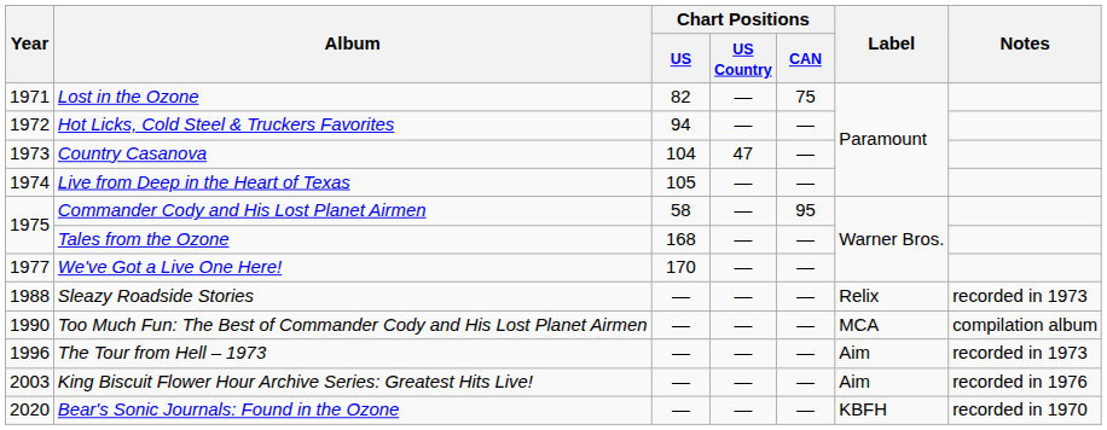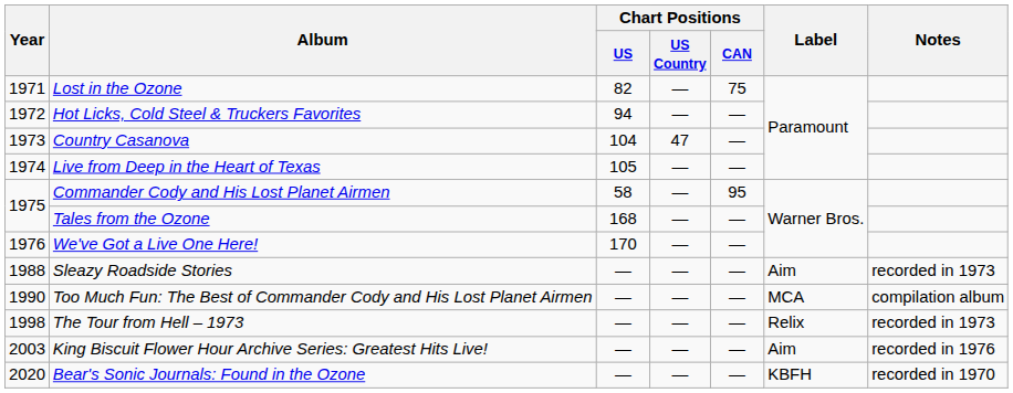We've Got a Live One Here! | Year: 1977 -> 1976
Sleazy Roadside Stories | Label: Relix -> Aim
The Tour from Hell – 1973 | Year: 1996 -> 1998
The Tour from Hell – 1973 | Label: Aim -> Relix
